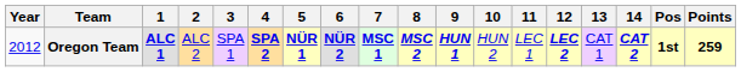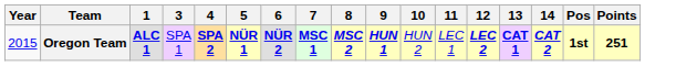- column: 2 | ALC 2
Oregon Team | Year: 2012 -> 2015
Oregon Team | 13: normal -> bold
Oregon Team | Points: 259 -> 251
